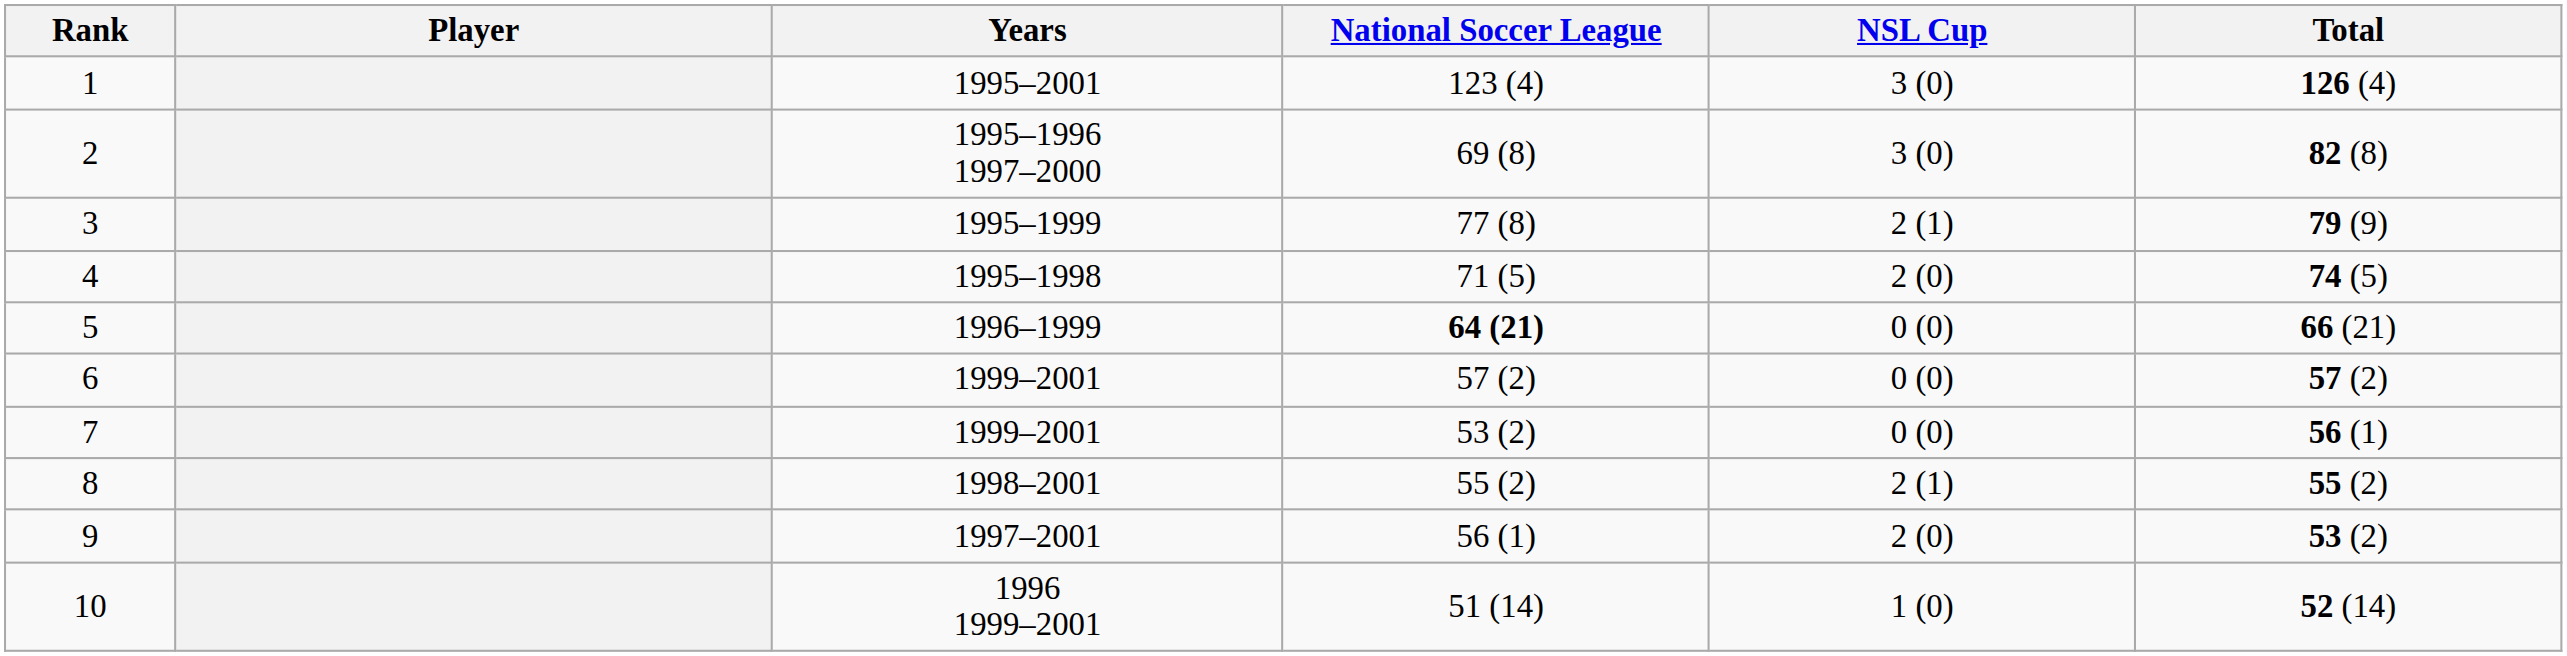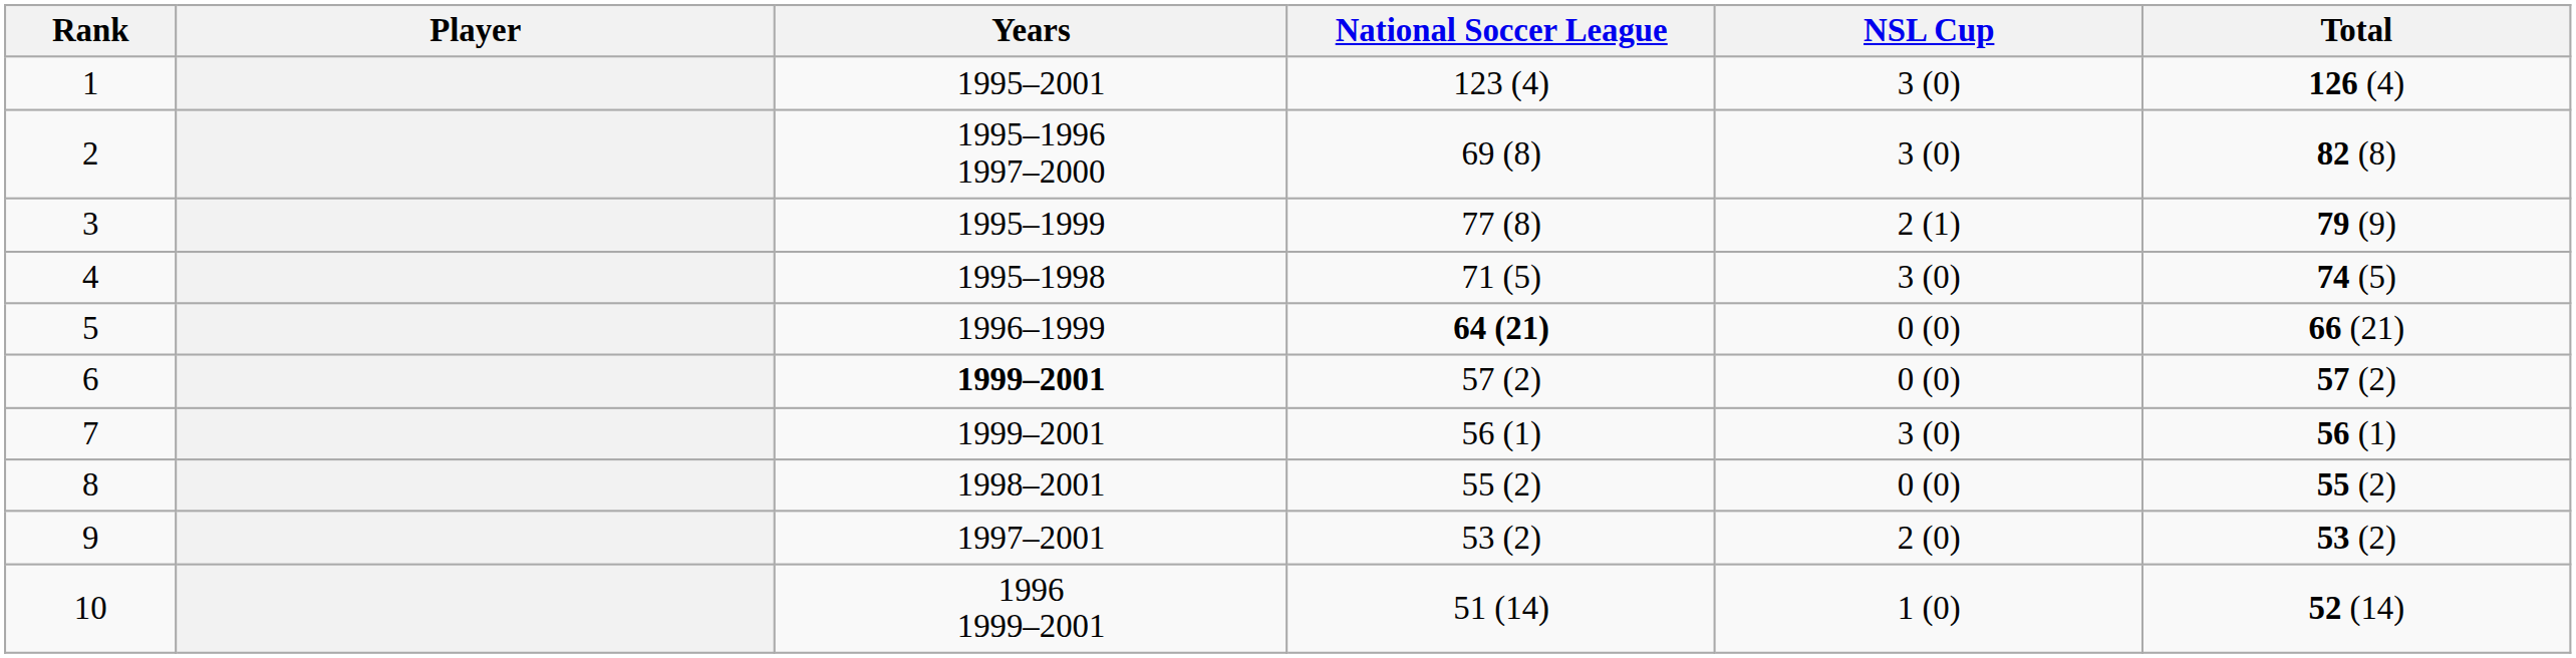4 | NSL Cup: 2 (0) -> 3 (0)
6 | Years: normal -> bold
7 | National Soccer League: 53 (2) -> 56 (1)
7 | NSL Cup: 0 (0) -> 3 (0)
8 | NSL Cup: 2 (1) -> 0 (0)
9 | National Soccer League: 56 (1) -> 53 (2)
